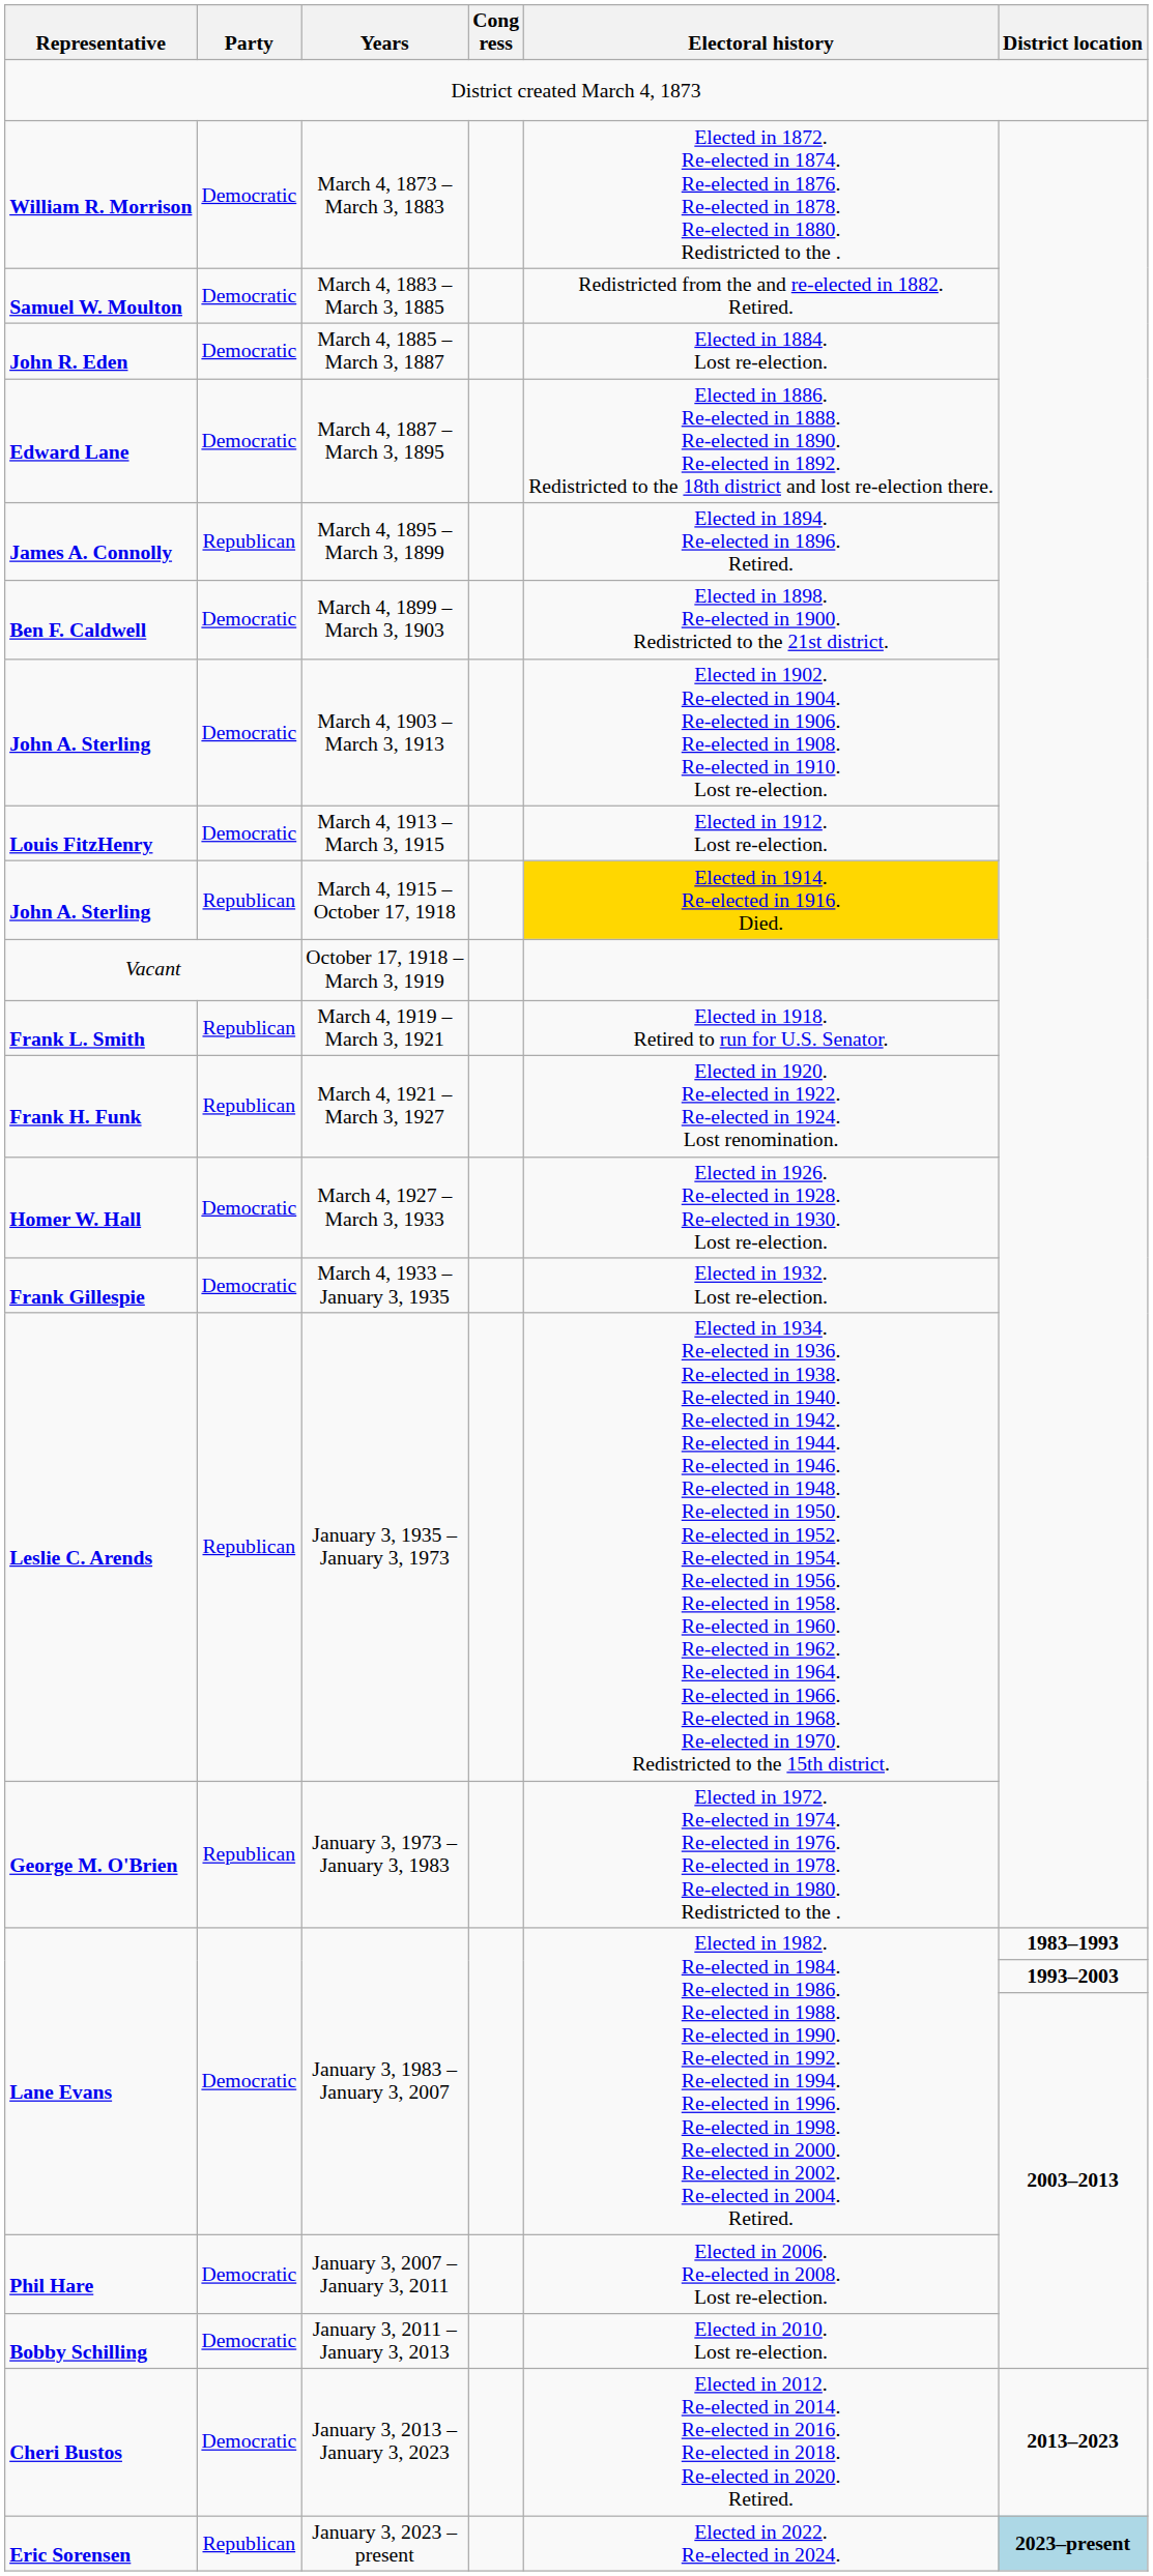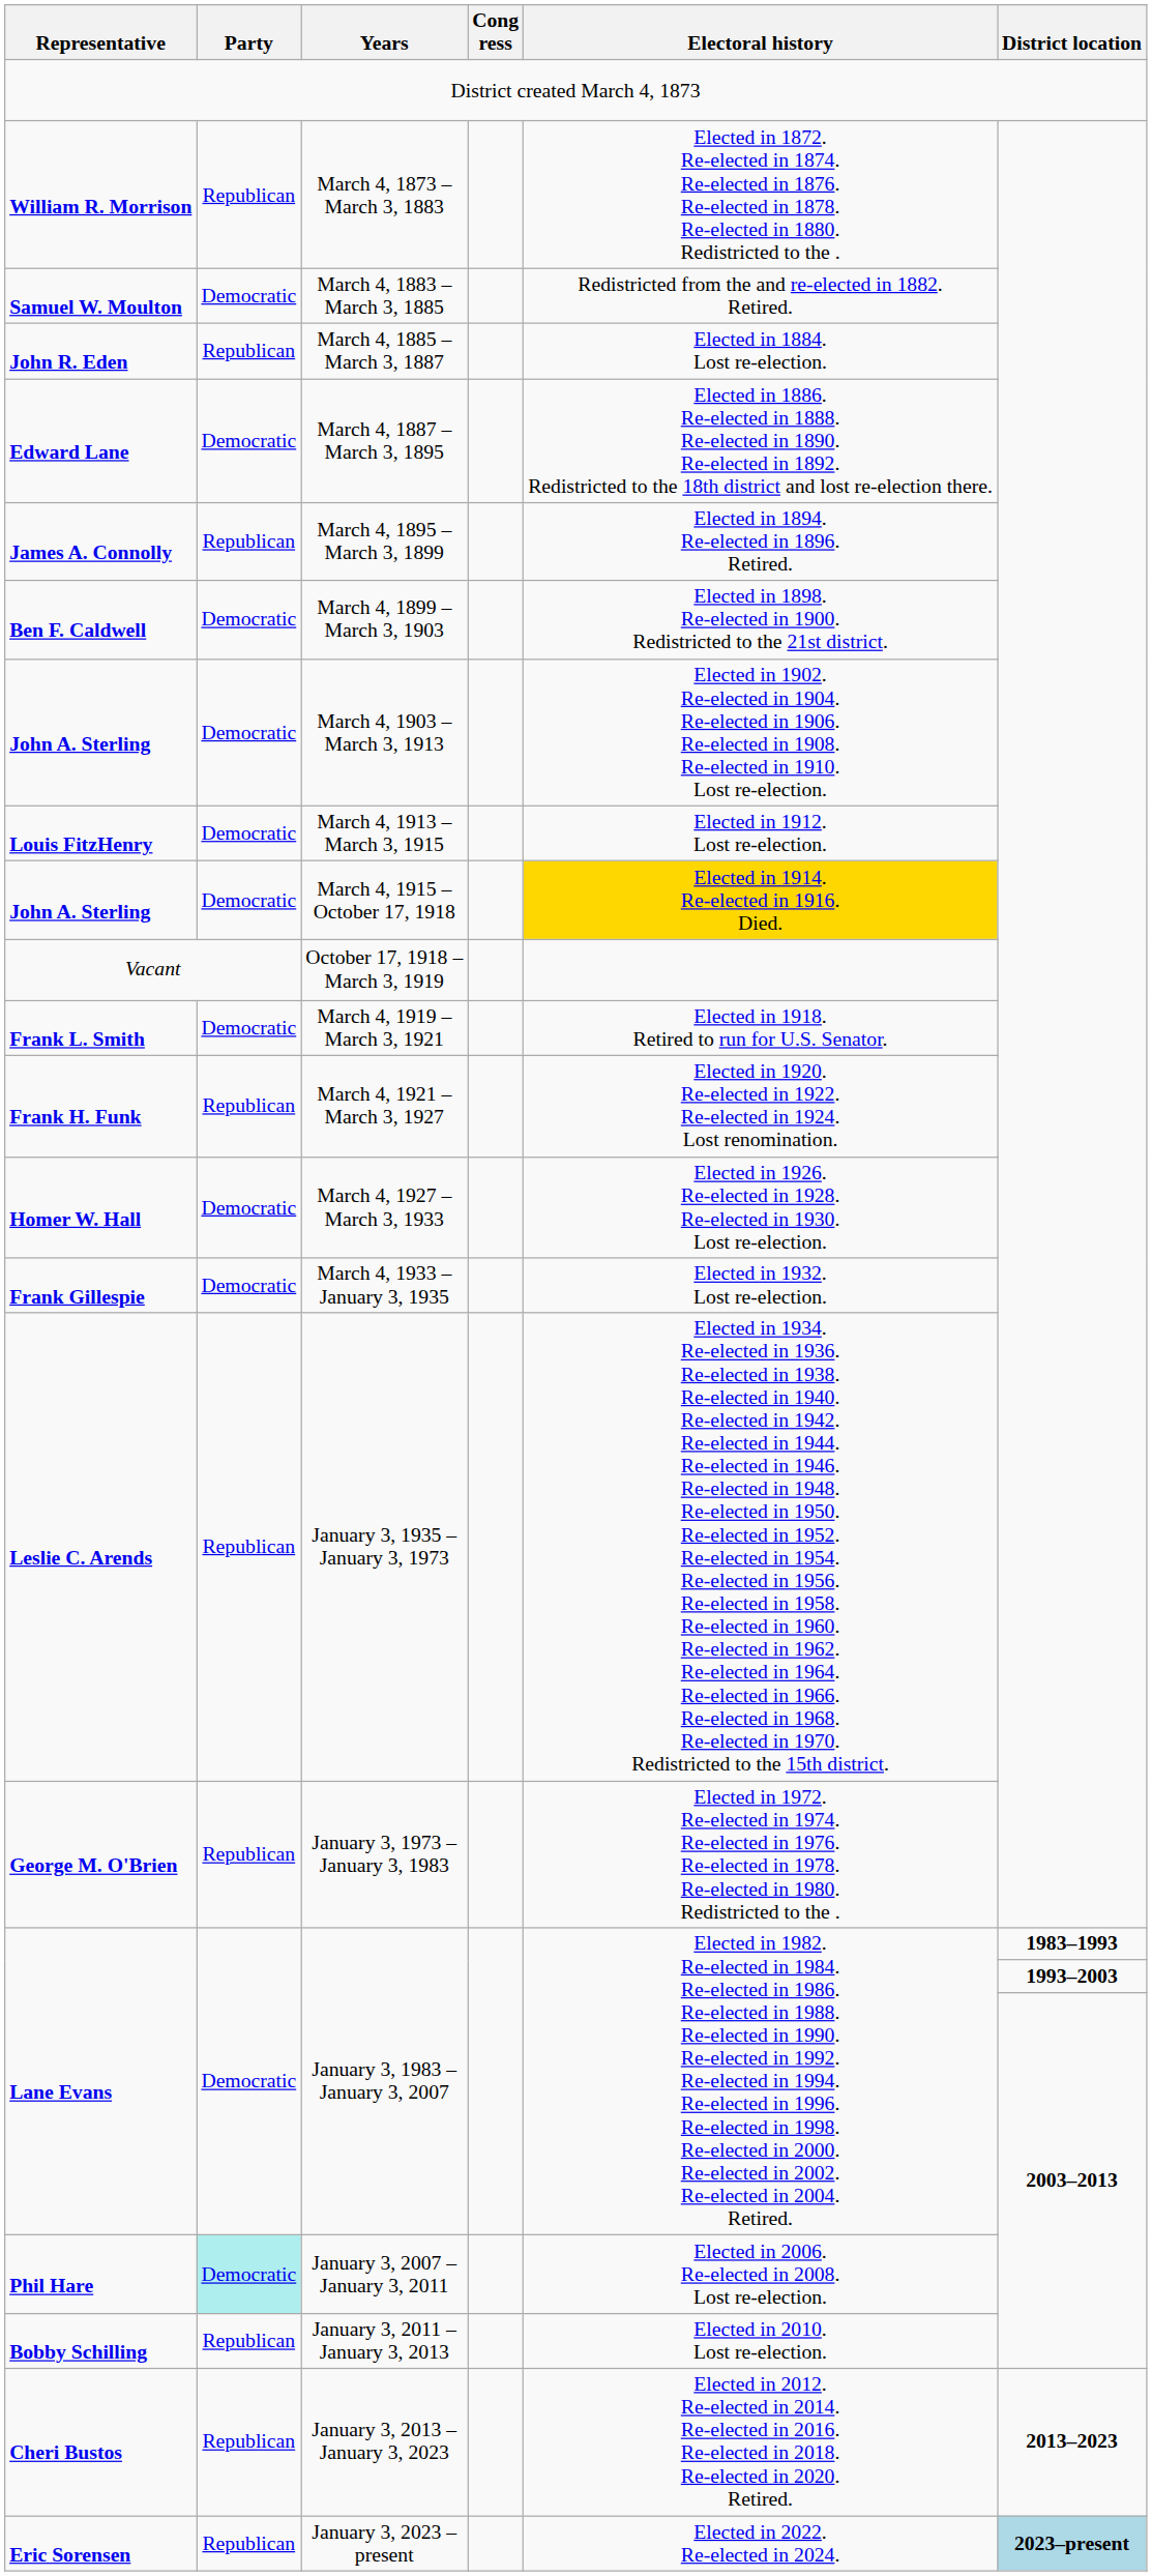March 4, 1873 – March 3, 1883 | Party: Democratic -> Republican
March 4, 1885 – March 3, 1887 | Party: Democratic -> Republican
March 4, 1915 – October 17, 1918 | Party: Republican -> Democratic
March 4, 1919 – March 3, 1921 | Party: Republican -> Democratic
January 3, 2007 – January 3, 2011 | Party: no background -> paleturquoise background
January 3, 2011 – January 3, 2013 | Party: Democratic -> Republican
January 3, 2013 – January 3, 2023 | Party: Democratic -> Republican
